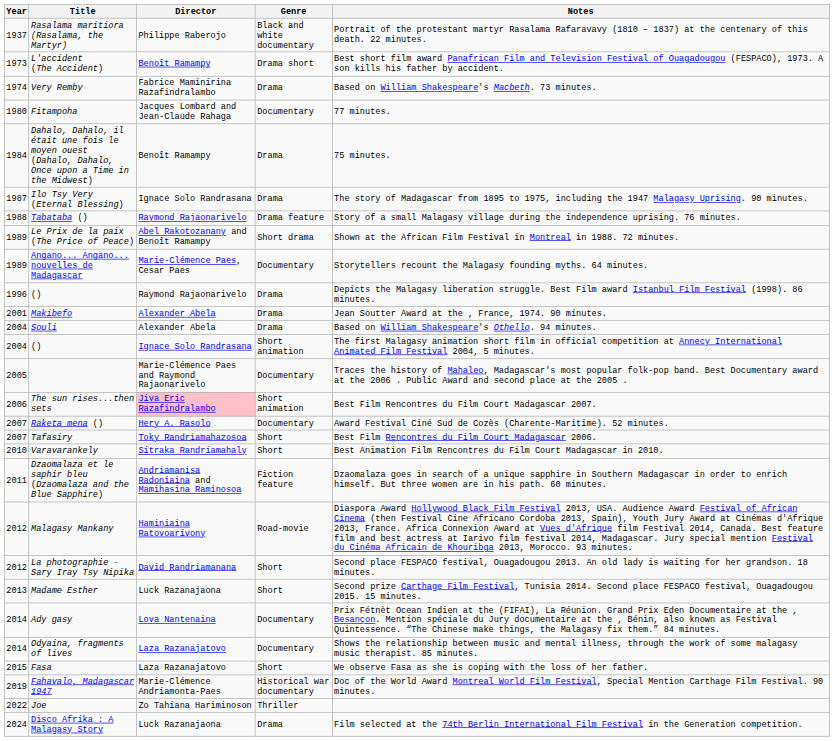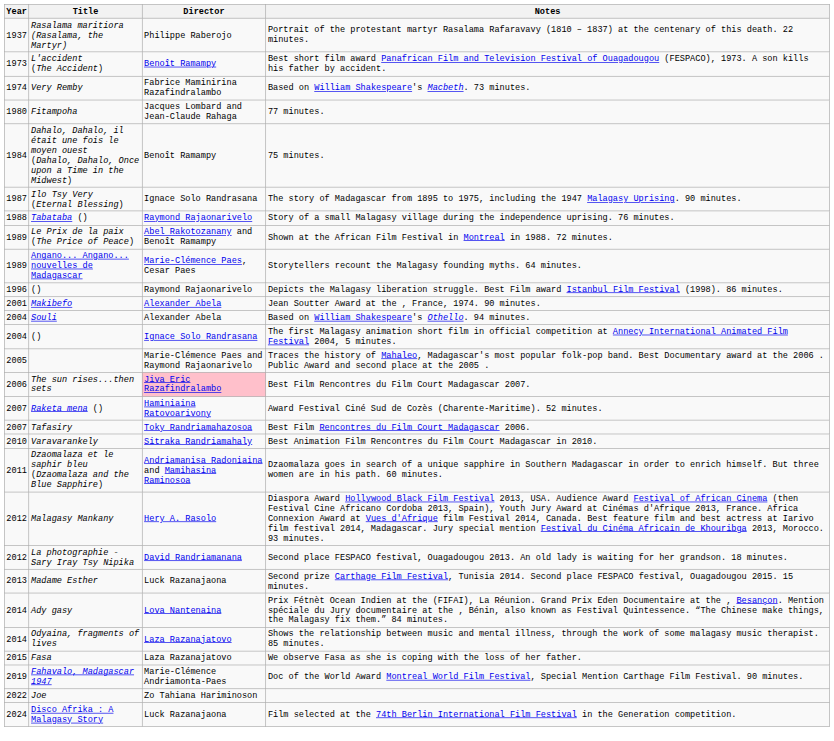- column: Genre | Black and white documentary | Drama short | Drama | Documentary | Drama | Drama | Drama feature | Short drama | Documentary | Drama | Drama | Drama | Short animation | Documentary | Short animation | Documentary | Short | Short | Fiction feature | Road-movie | Short | Short | Documentary | Documentary | Short | Historical war documentary | Thriller | Drama
Raketa mena () | Director: Hery A. Rasolo -> Haminiaina Ratovoarivony
Malagasy Mankany | Director: Haminiaina Ratovoarivony -> Hery A. Rasolo
